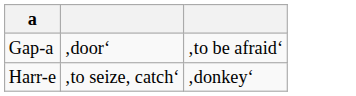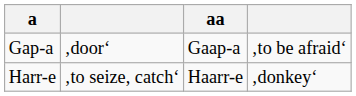+ column: aa | Gaap-a | Haarr-e
